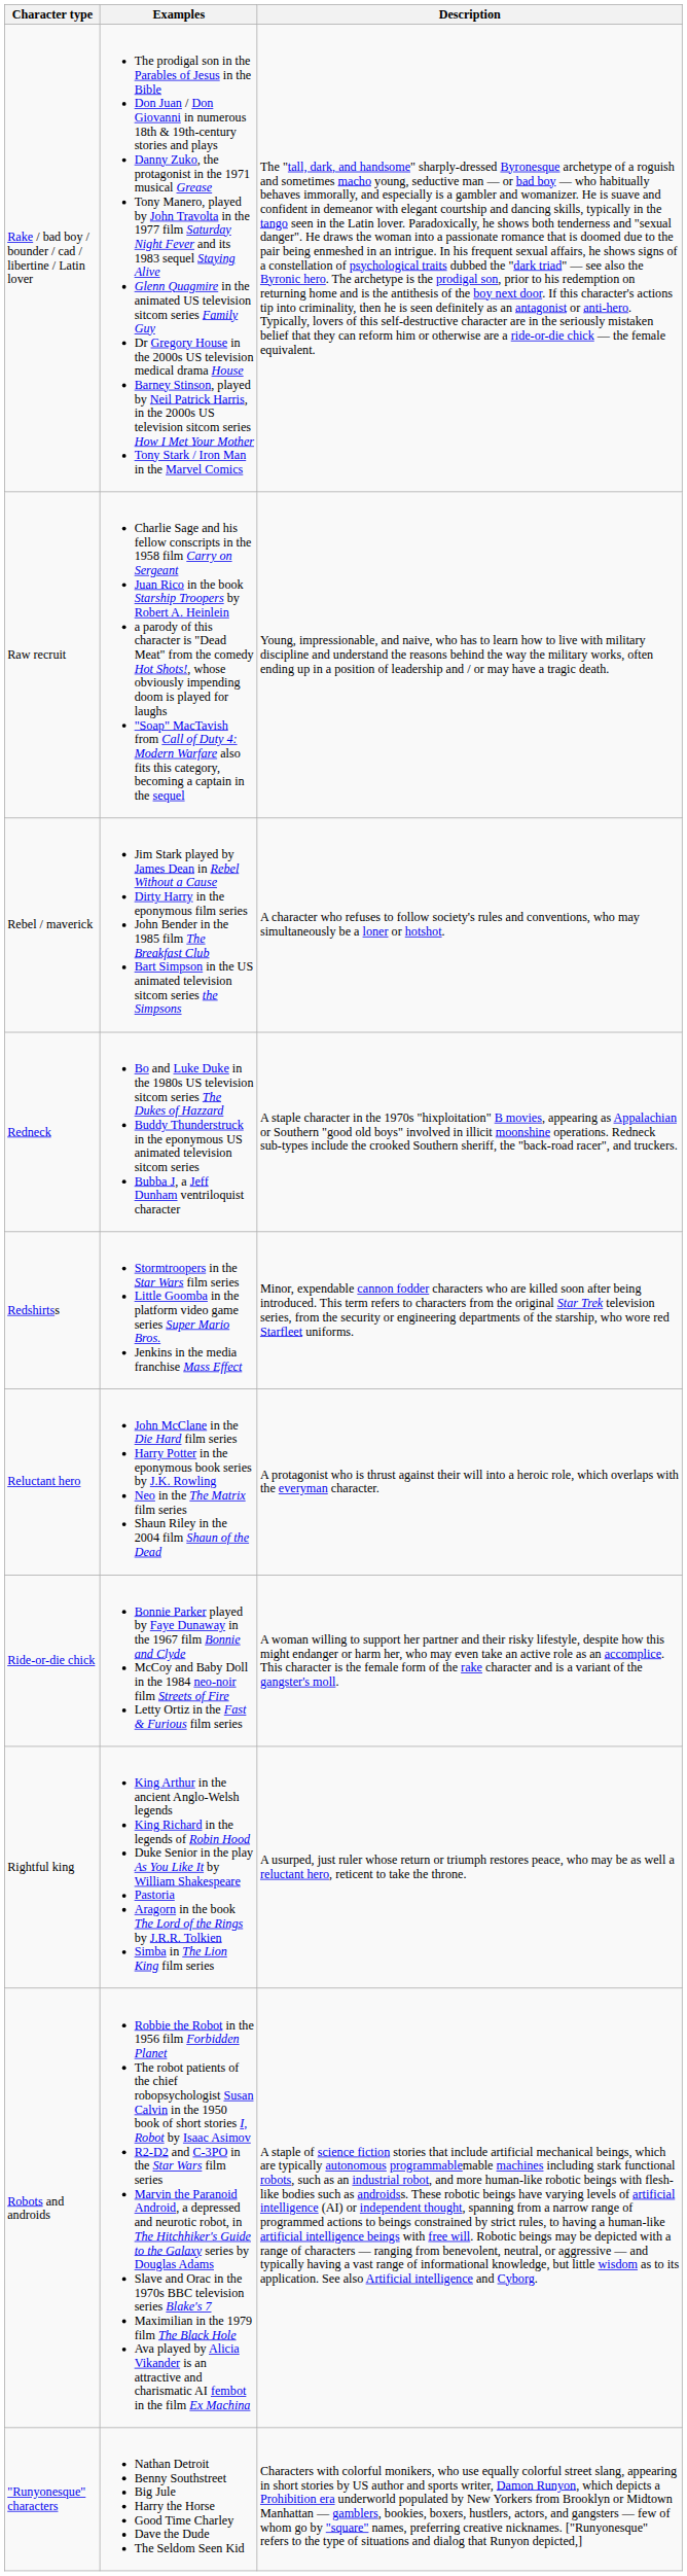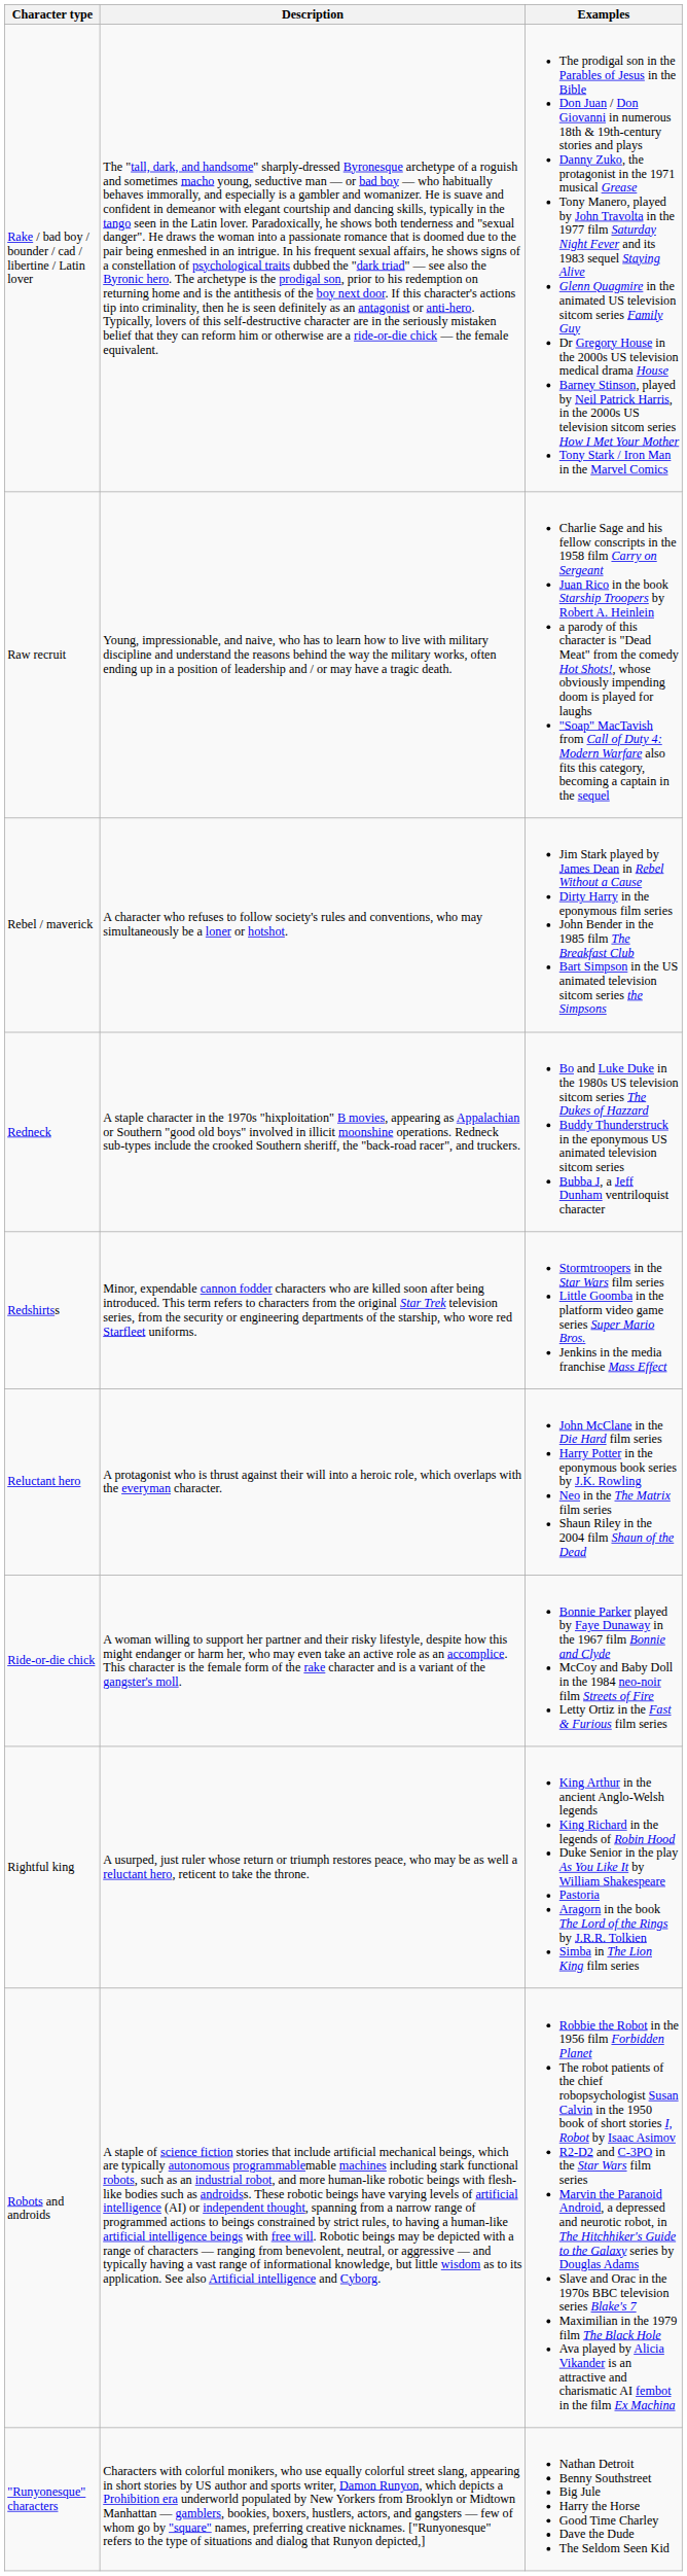columns swapped: Description <-> Examples
